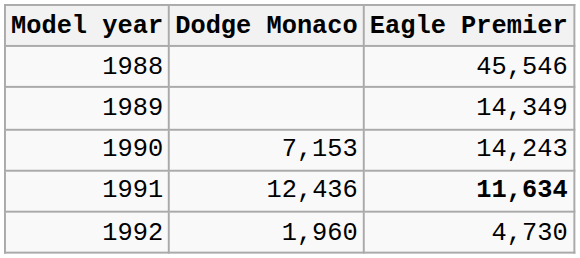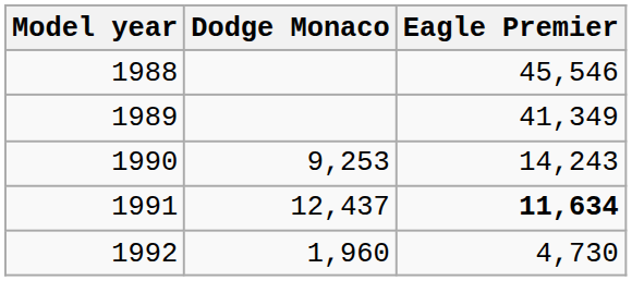1989 | Eagle Premier: 14,349 -> 41,349
1990 | Dodge Monaco: 7,153 -> 9,253
1991 | Dodge Monaco: 12,436 -> 12,437
